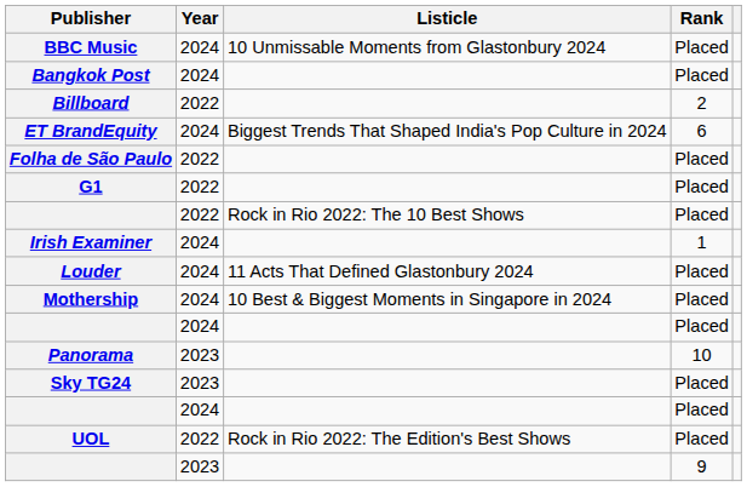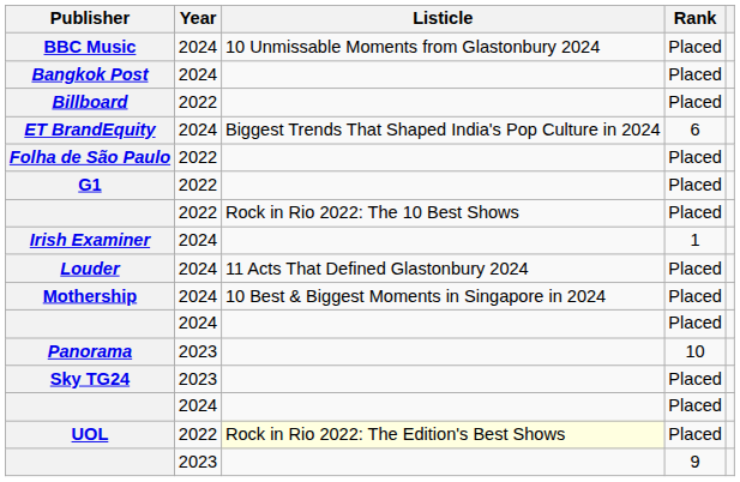Billboard | Rank: 2 -> Placed
UOL | Listicle: no background -> lightyellow background
